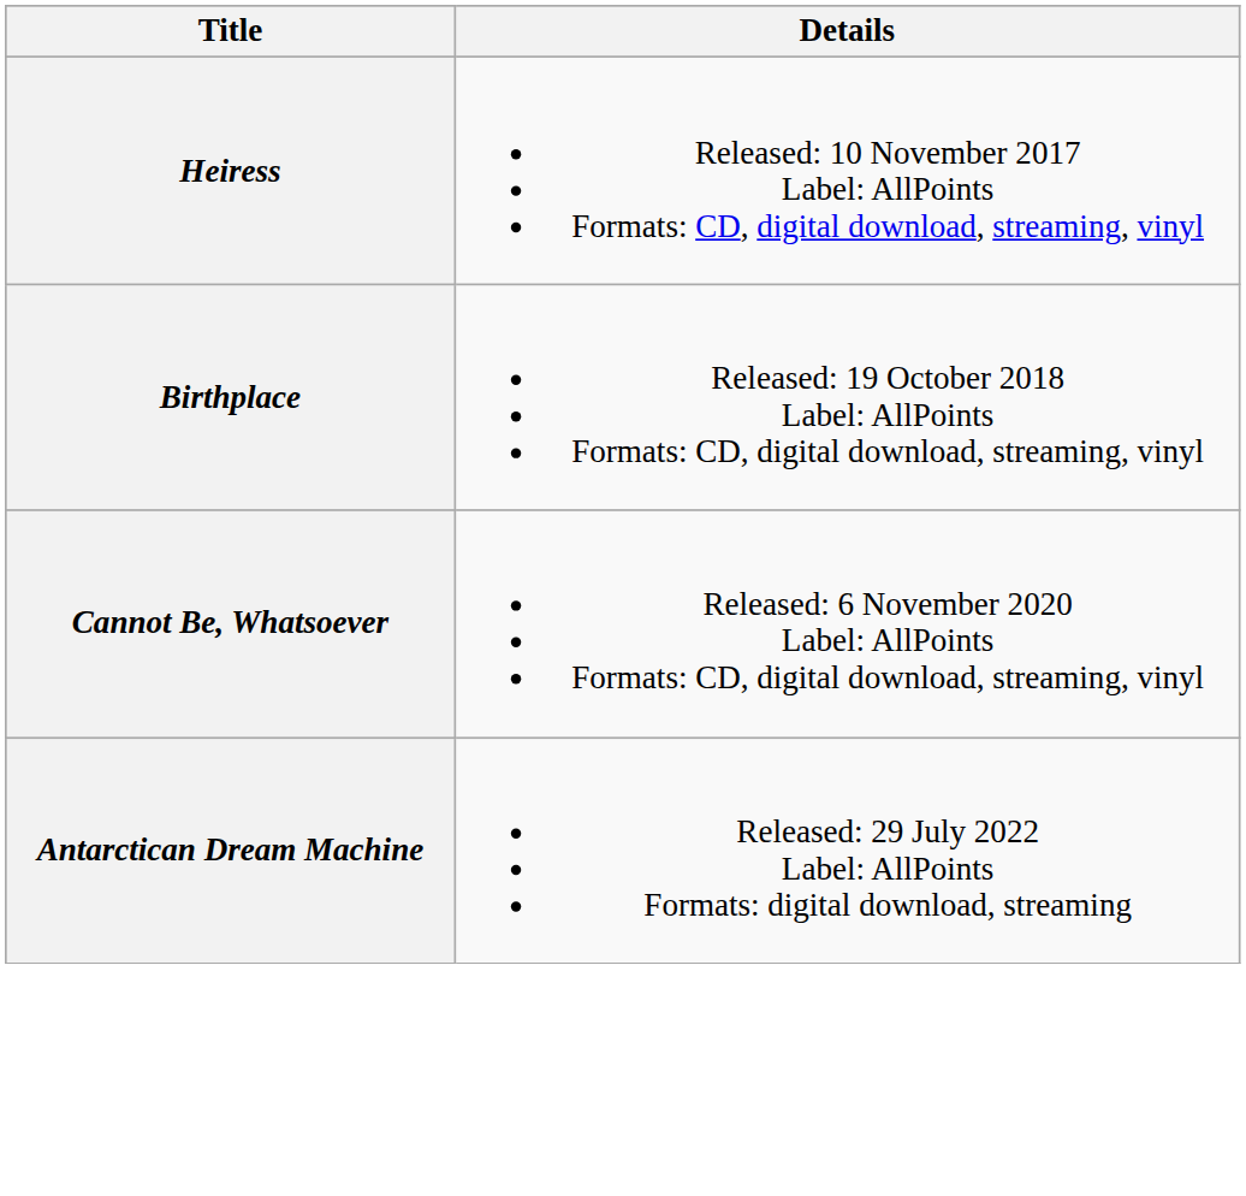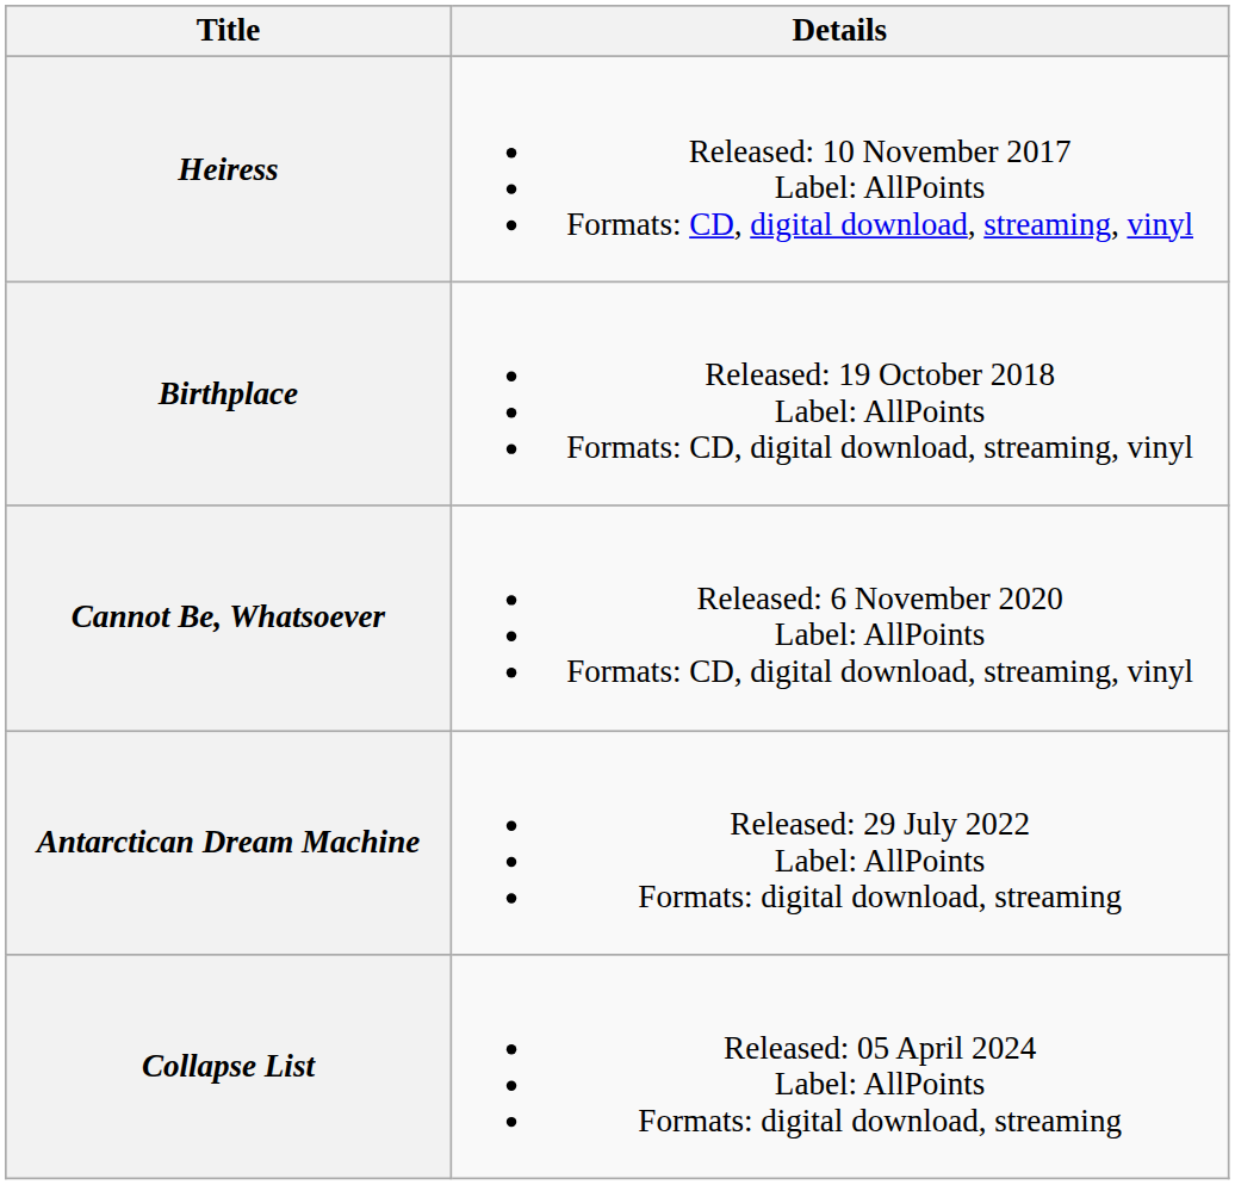+ row: Collapse List | Released: 05 April 2024 Label: AllPoints Formats: digital download, streaming
